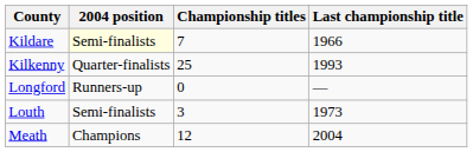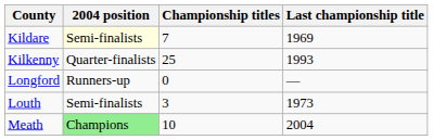Kildare | Last championship title: 1966 -> 1969
Meath | 2004 position: no background -> lightgreen background
Meath | Championship titles: 12 -> 10
